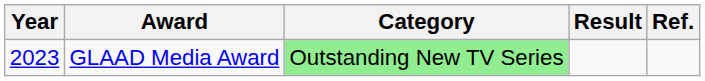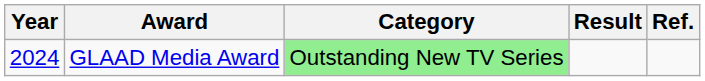GLAAD Media Award | Year: 2023 -> 2024
